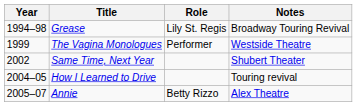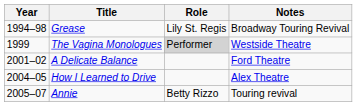The Vagina Monologues | Role: no background -> lightgrey background
+ row: 2001–02 | A Delicate Balance | Ford Theatre
- row: 2002 | Same Time, Next Year | Shubert Theater
How I Learned to Drive | Notes: Touring revival -> Alex Theatre
Annie | Notes: Alex Theatre -> Touring revival
